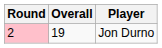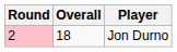Jon Durno | Overall: 19 -> 18
